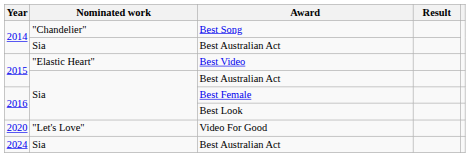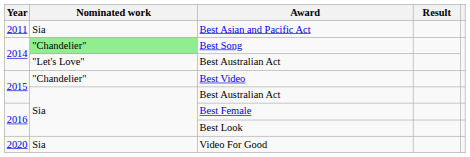+ row: 2011 | Sia | Best Asian and Pacific Act
Best Song | Nominated work: no background -> lightgreen background
2014 / Best Australian Act | Nominated work: Sia -> "Let's Love"
Best Video | Nominated work: "Elastic Heart" -> "Chandelier"
Video For Good | Nominated work: "Let's Love" -> Sia
- row: 2024 | Sia | Best Australian Act
